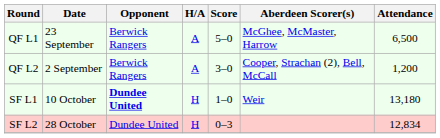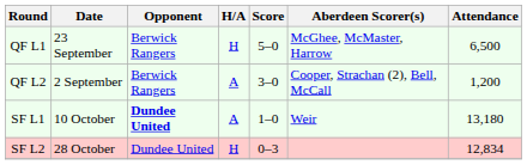QF L1 | H/A: A -> H
SF L1 | H/A: H -> A
